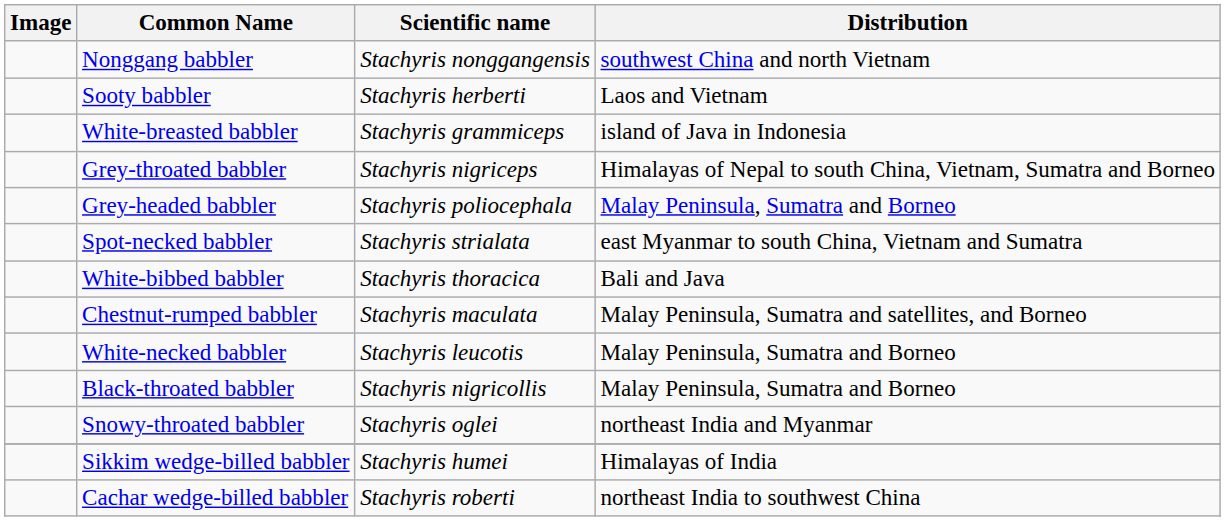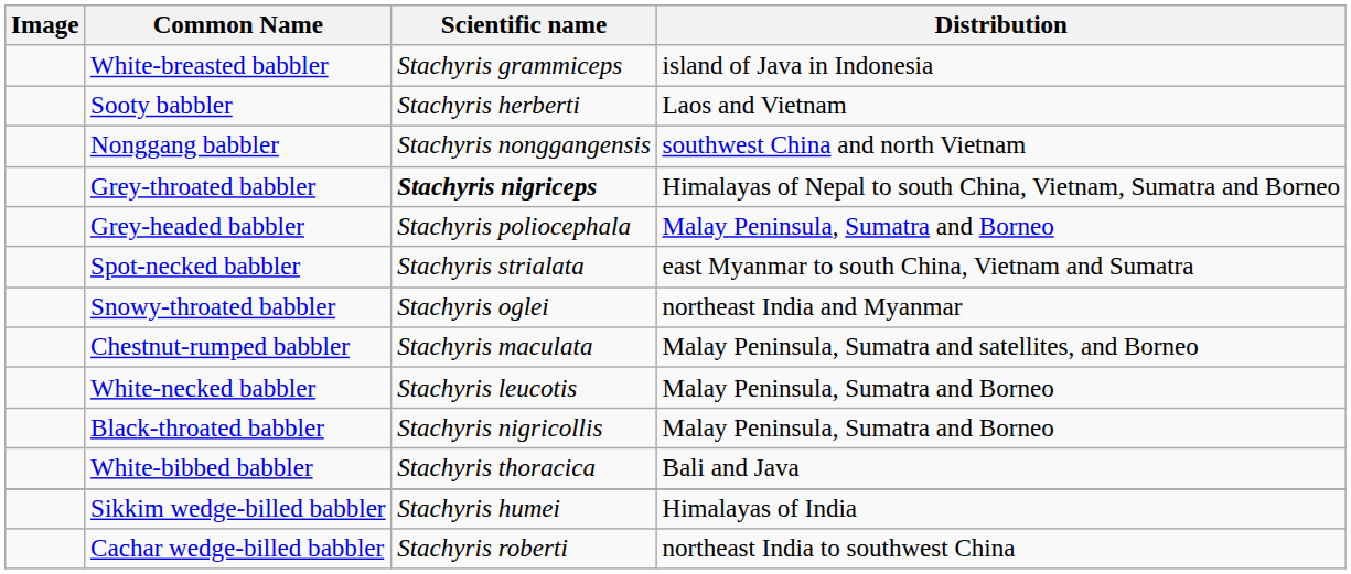rows swapped: White-breasted babbler <-> Nonggang babbler
Grey-throated babbler | Scientific name: normal -> bold
rows swapped: Snowy-throated babbler <-> White-bibbed babbler
